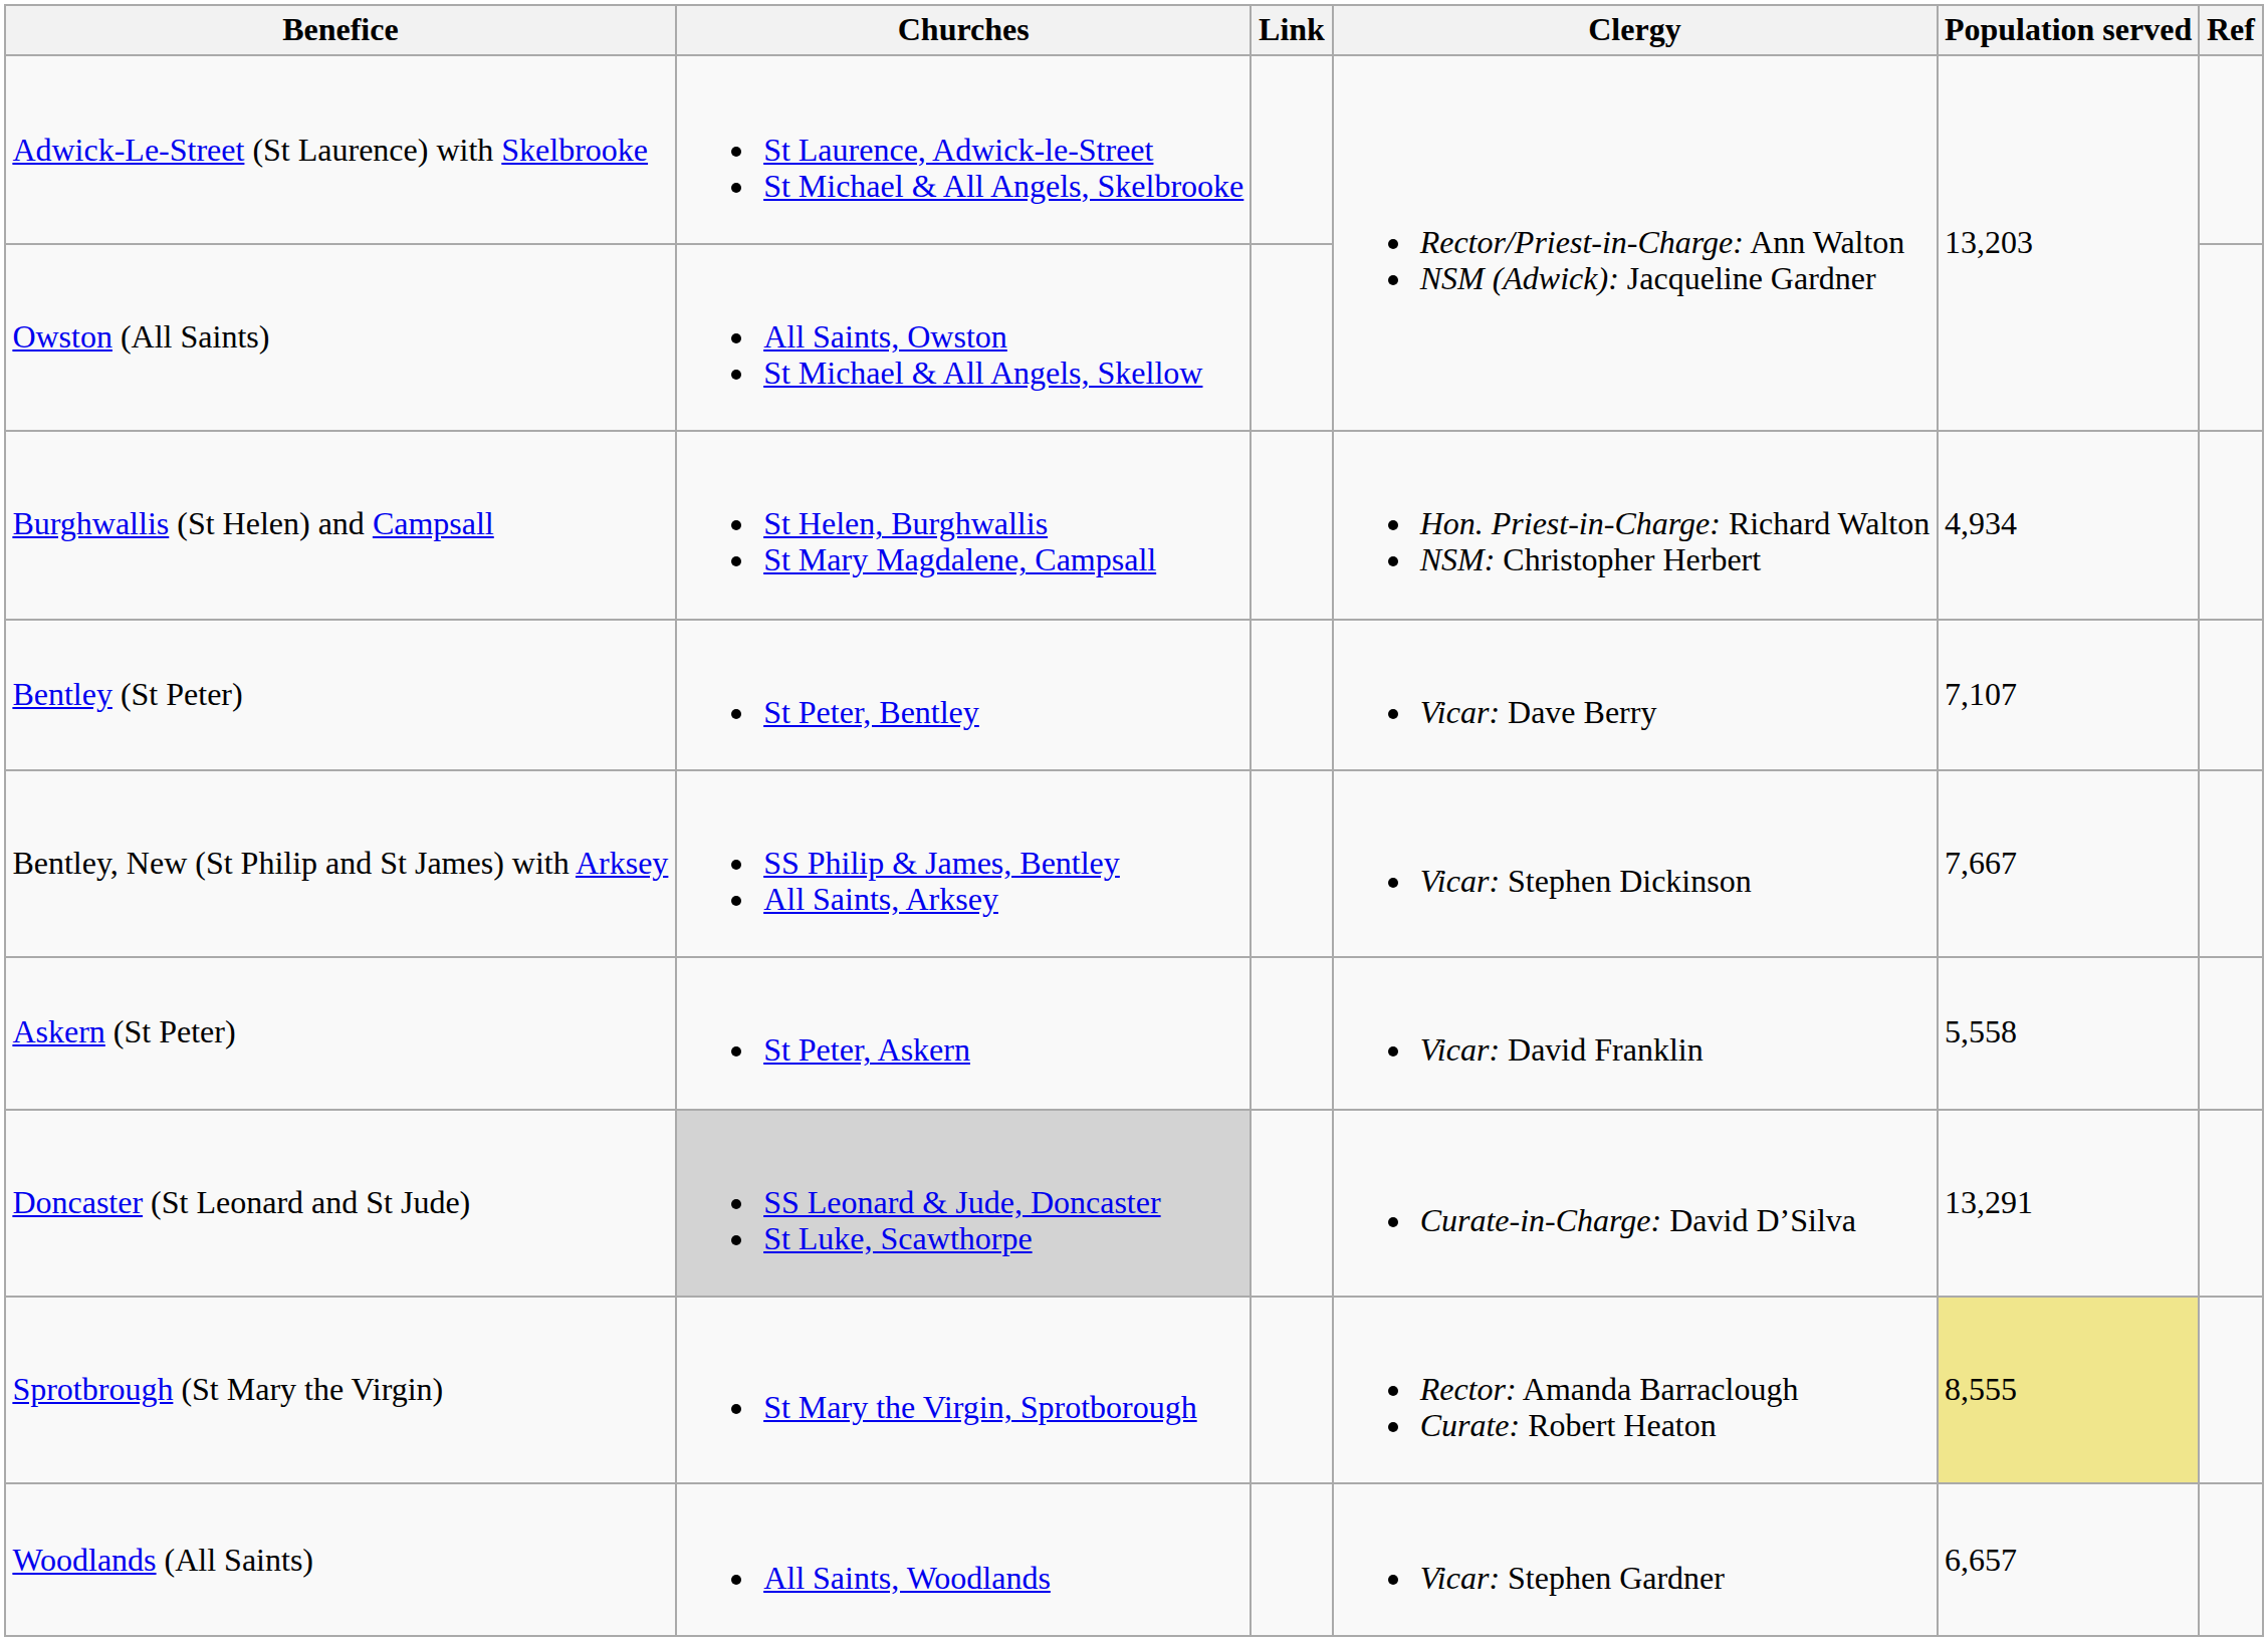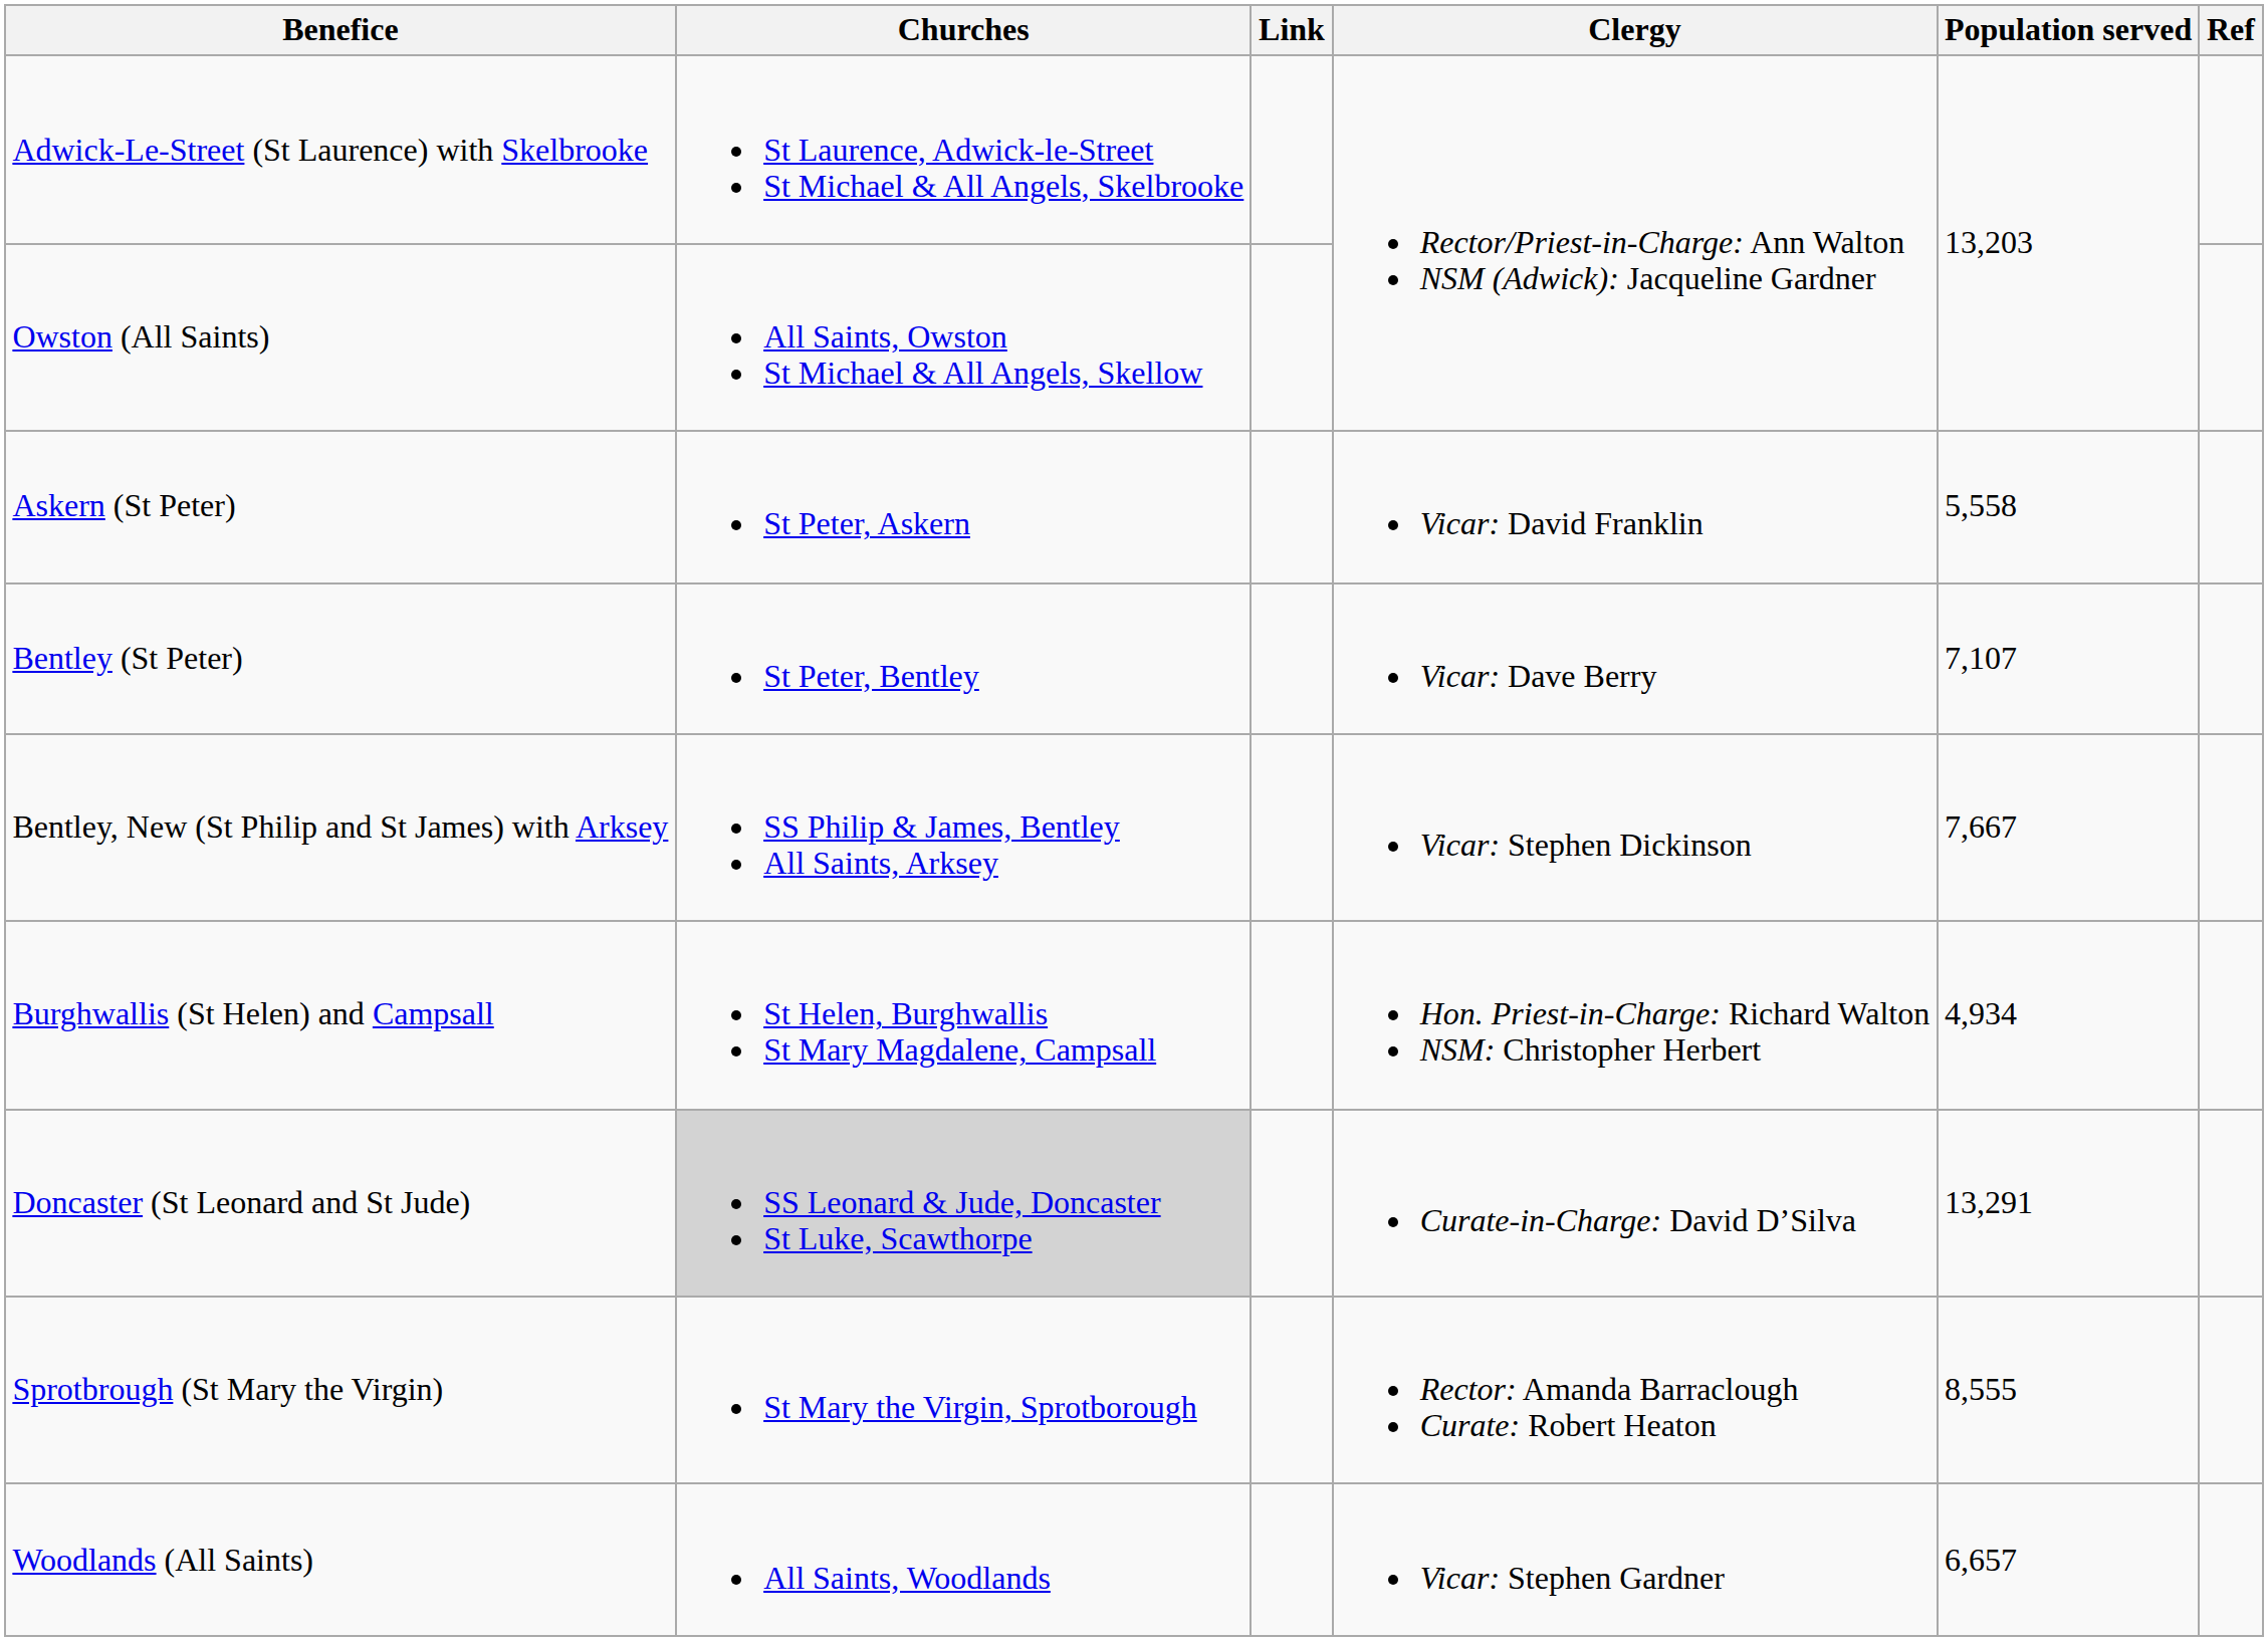rows swapped: Askern (St Peter) <-> Burghwallis (St Helen) and Campsall
Sprotbrough (St Mary the Virgin) | Population served: khaki background -> no background
